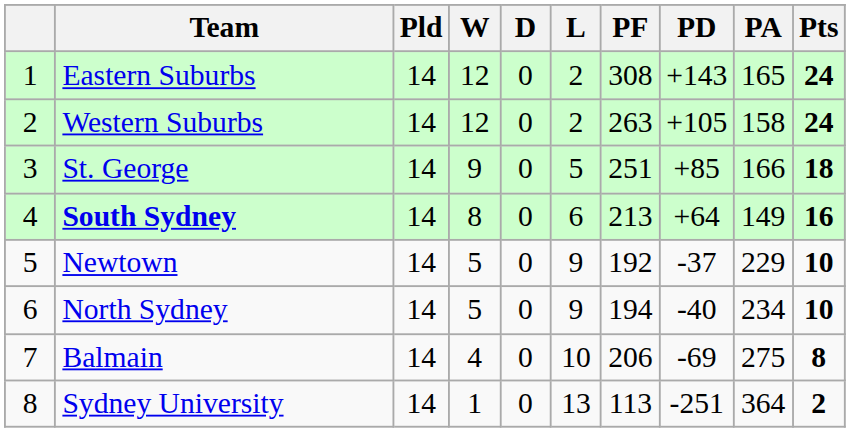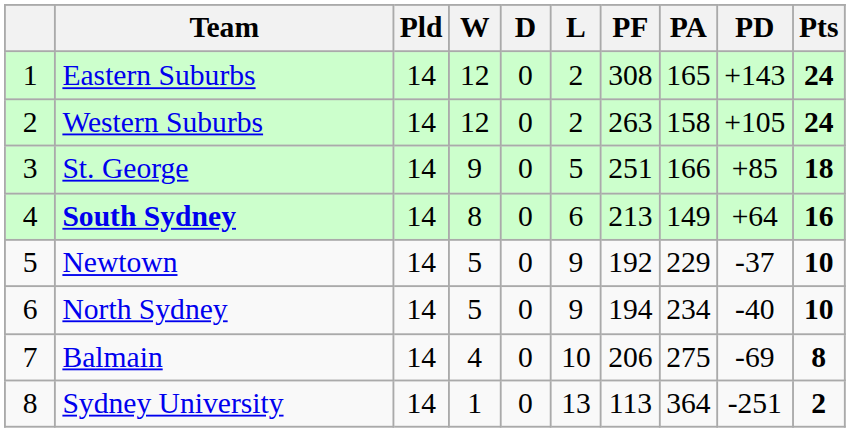columns swapped: PA <-> PD
